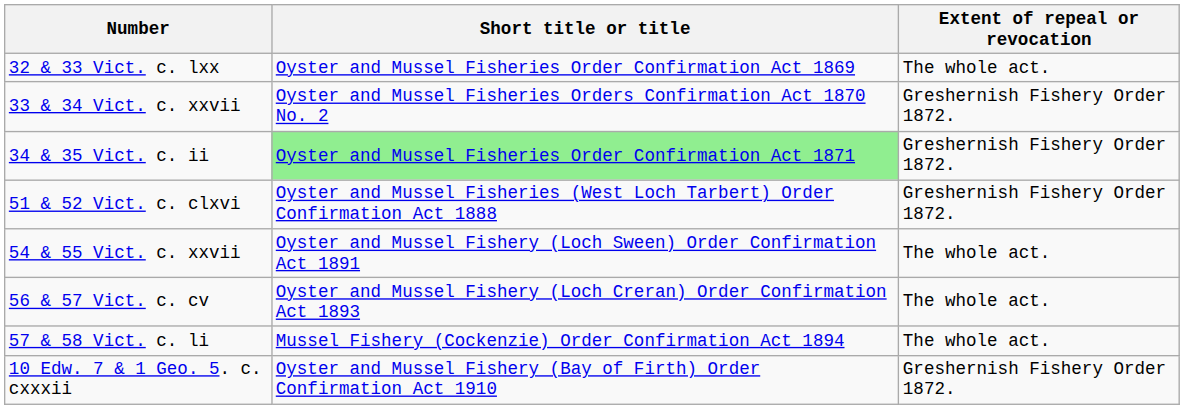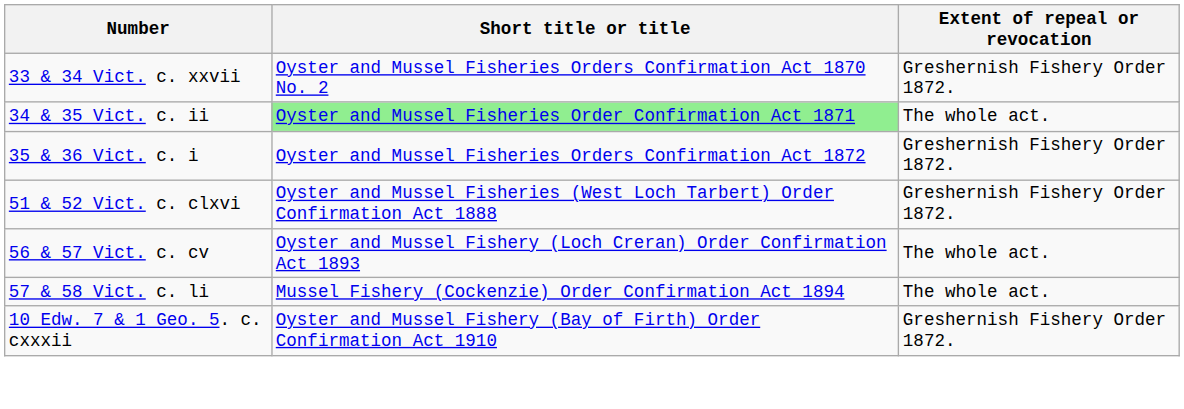- row: 32 & 33 Vict. c. lxx | Oyster and Mussel Fisheries Order Confirmation Act 1869 | The whole act.
34 & 35 Vict. c. ii | Extent of repeal or revocation: Greshernish Fishery Order 1872. -> The whole act.
+ row: 35 & 36 Vict. c. i | Oyster and Mussel Fisheries Orders Confirmation Act 1872 | Greshernish Fishery Order 1872.
- row: 54 & 55 Vict. c. xxvii | Oyster and Mussel Fishery (Loch Sween) Order Confirmation Act 1891 | The whole act.
